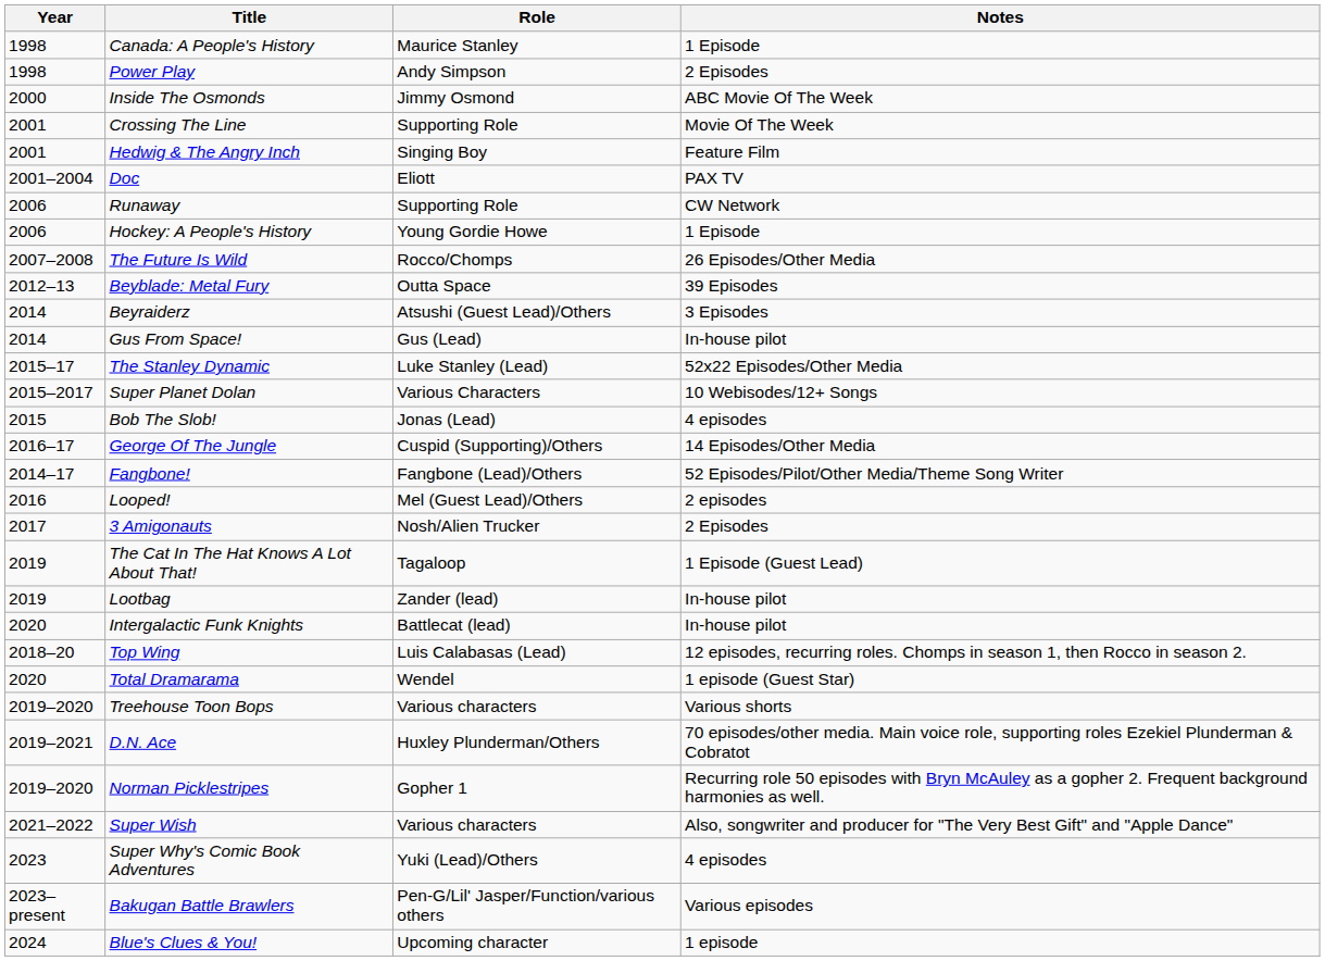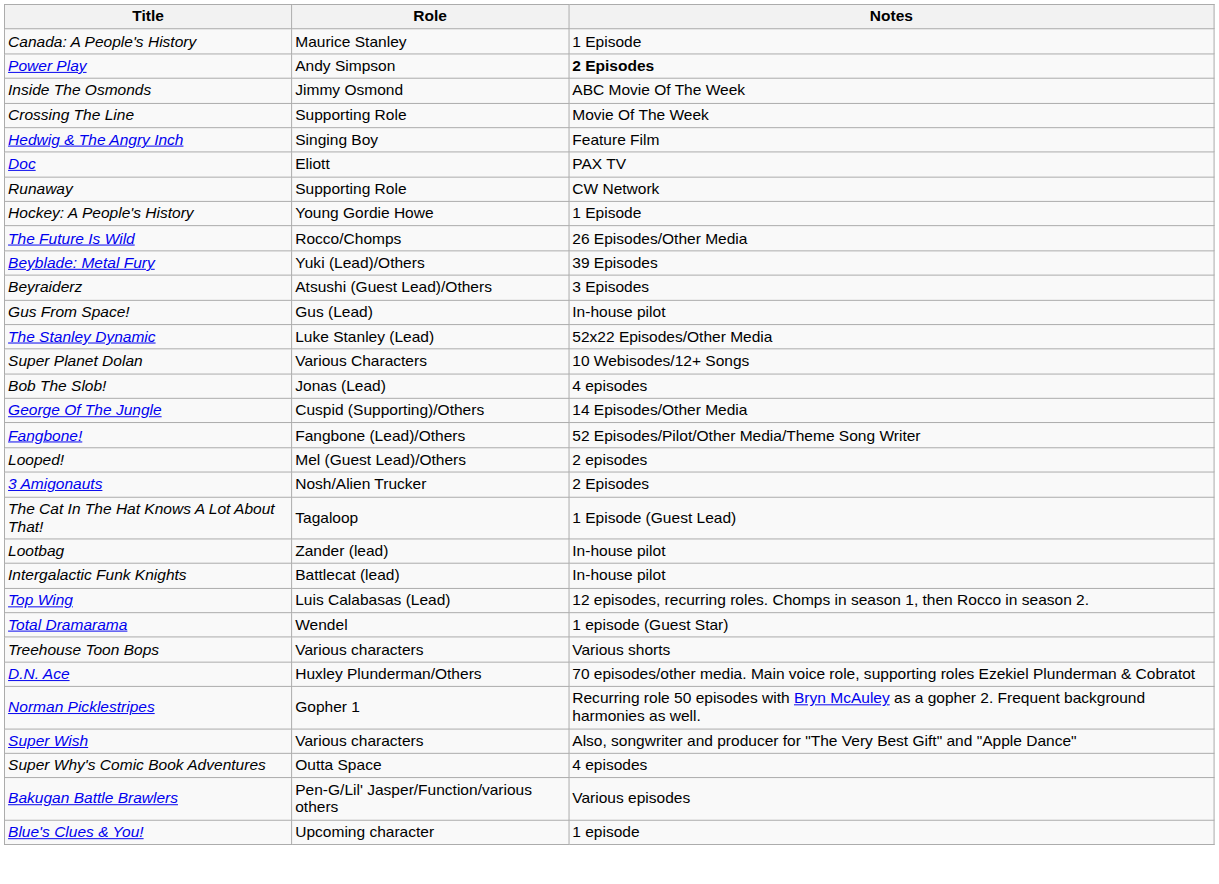- column: Year | 1998 | 1998 | 2000 | 2001 | 2001 | 2001–2004 | 2006 | 2006 | 2007–2008 | 2012–13 | 2014 | 2014 | 2015–17 | 2015–2017 | 2015 | 2016–17 | 2014–17 | 2016 | 2017 | 2019 | 2019 | 2020 | 2018–20 | 2020 | 2019–2020 | 2019–2021 | 2019–2020 | 2021–2022 | 2023 | 2023–present | 2024
Power Play | Notes: normal -> bold
Beyblade: Metal Fury | Role: Outta Space -> Yuki (Lead)/Others
Super Why's Comic Book Adventures | Role: Yuki (Lead)/Others -> Outta Space
